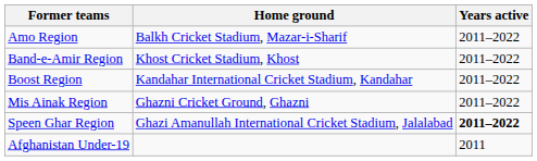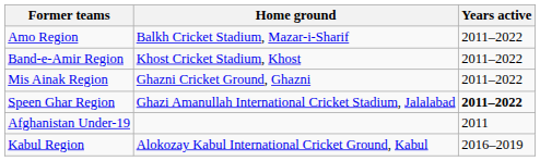- row: Boost Region | Kandahar International Cricket Stadium, Kandahar | 2011–2022
+ row: Kabul Region | Alokozay Kabul International Cricket Ground, Kabul | 2016–2019
